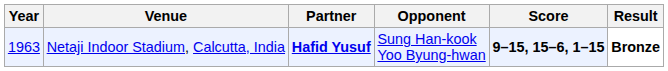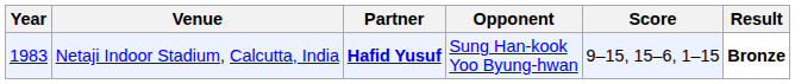Netaji Indoor Stadium, Calcutta, India | Year: 1963 -> 1983
Netaji Indoor Stadium, Calcutta, India | Score: bold -> normal
